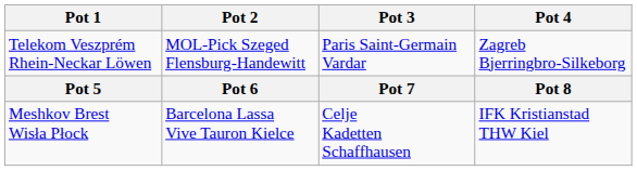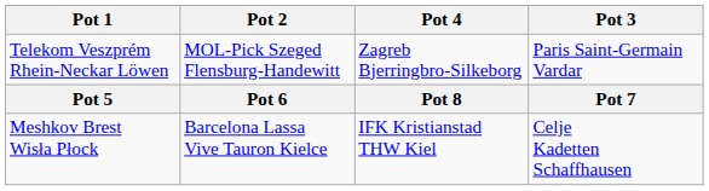columns swapped: Pot 3 <-> Pot 4
